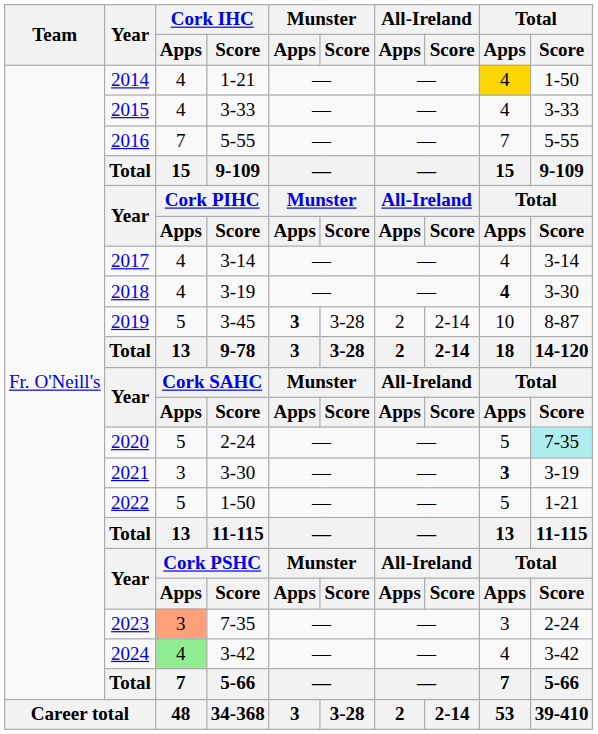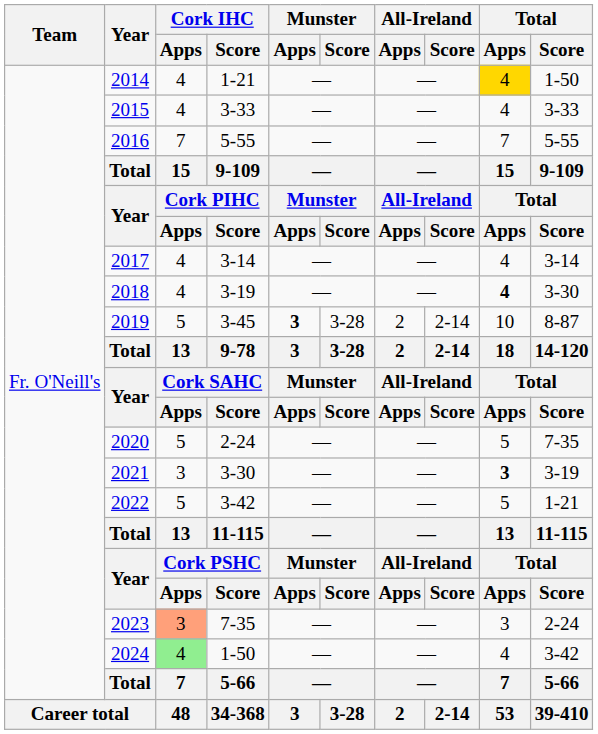2020 | Total / Score: paleturquoise background -> no background
2022 | Cork IHC / Score: 1-50 -> 3-42
2024 | Cork IHC / Score: 3-42 -> 1-50
